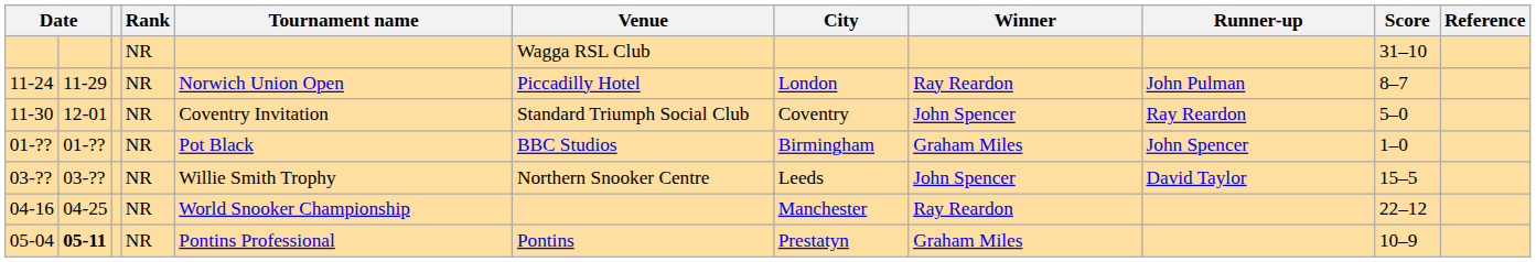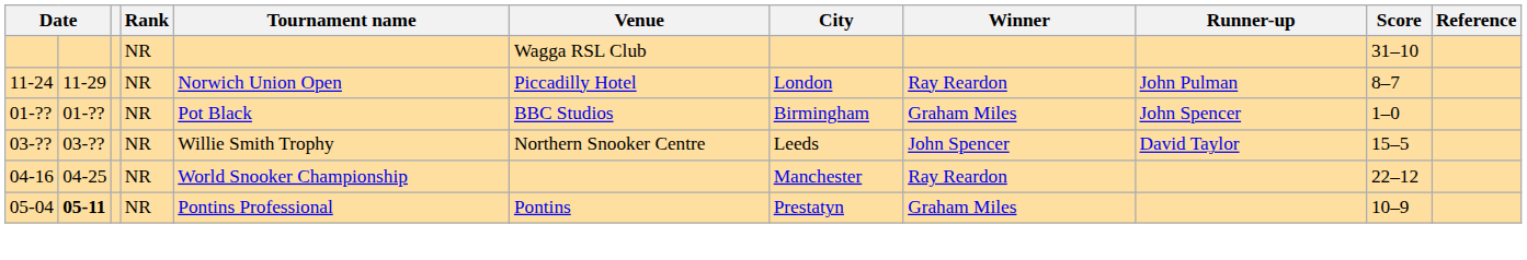- row: 11-30 | 12-01 | NR | Coventry Invitation | Standard Triumph Social Club | Coventry | John Spencer | Ray Reardon | 5–0
